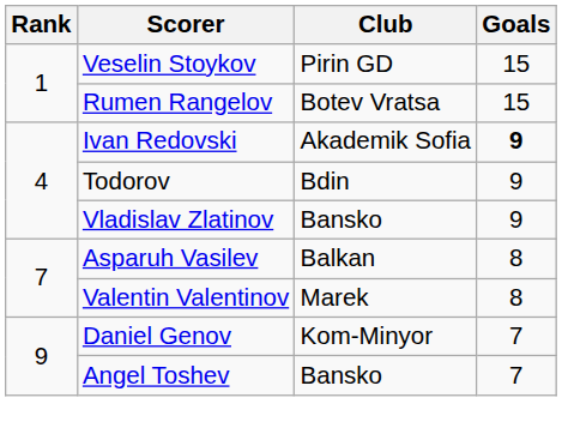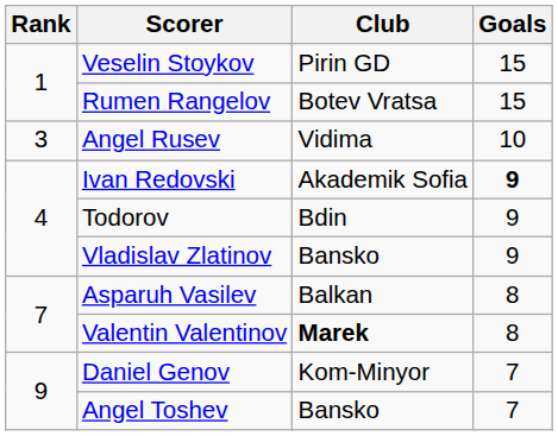+ row: 3 | Angel Rusev | Vidima | 10
Valentin Valentinov | Club: normal -> bold
